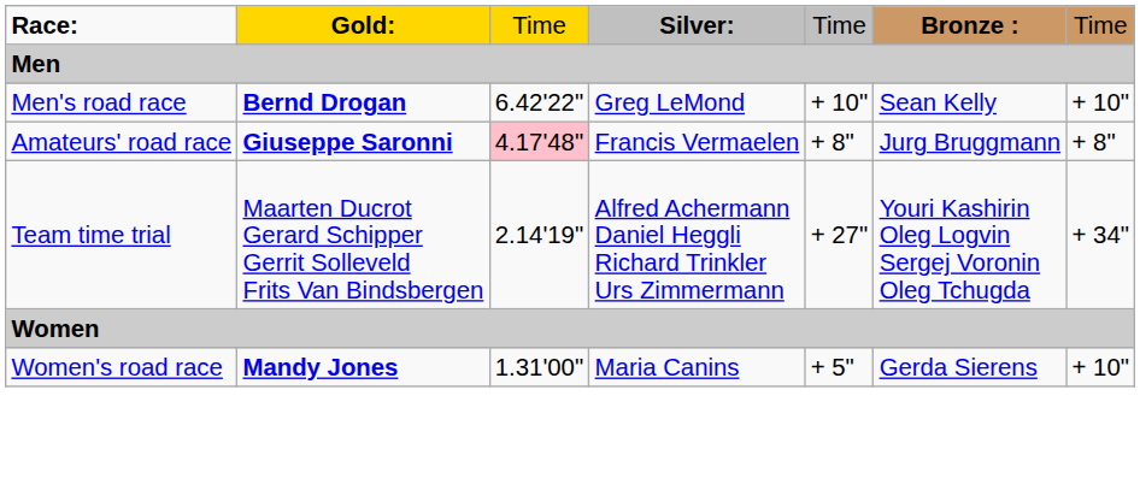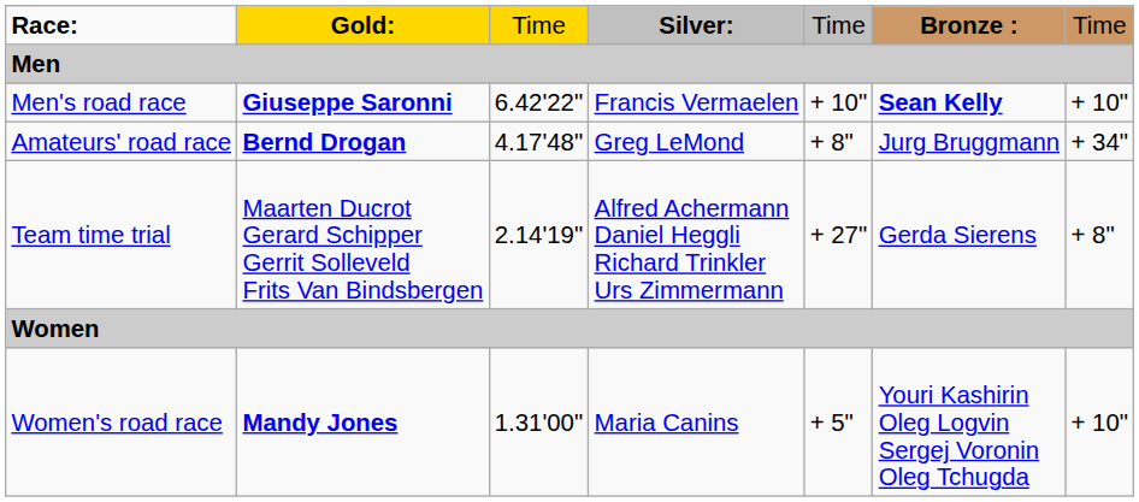Men's road race | column 2: Bernd Drogan -> Giuseppe Saronni
Men's road race | column 4: Greg LeMond -> Francis Vermaelen
Men's road race | column 6: normal -> bold
Amateurs' road race | column 2: Giuseppe Saronni -> Bernd Drogan
Amateurs' road race | column 3: pink background -> no background
Amateurs' road race | column 4: Francis Vermaelen -> Greg LeMond
Amateurs' road race | column 7: + 8" -> + 34"
Team time trial | column 6: Youri Kashirin Oleg Logvin Sergej Voronin Oleg Tchugda -> Gerda Sierens
Team time trial | column 7: + 34" -> + 8"
Women's road race | column 6: Gerda Sierens -> Youri Kashirin Oleg Logvin Sergej Voronin Oleg Tchugda
